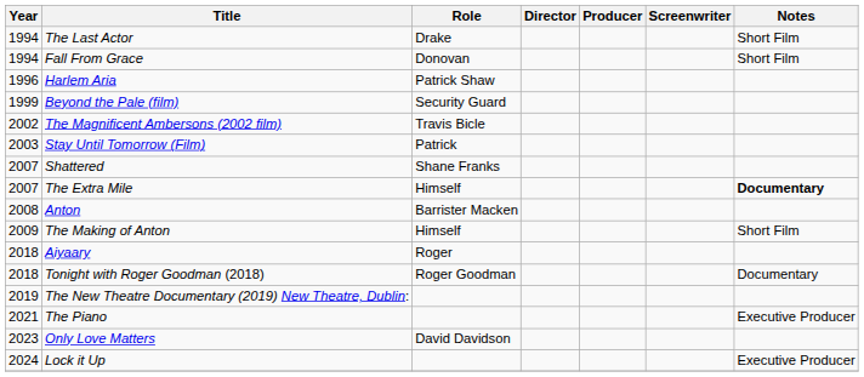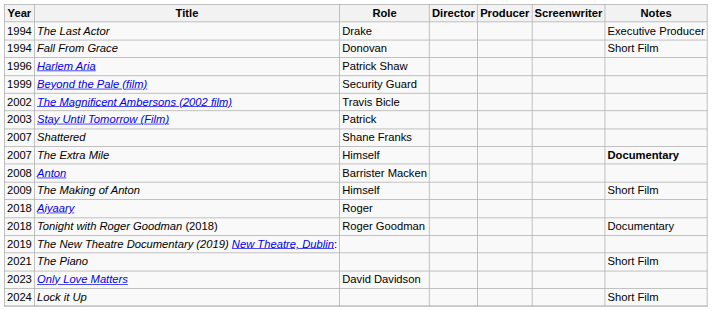The Last Actor | Notes: Short Film -> Executive Producer
The Piano | Notes: Executive Producer -> Short Film
Lock it Up | Notes: Executive Producer -> Short Film
